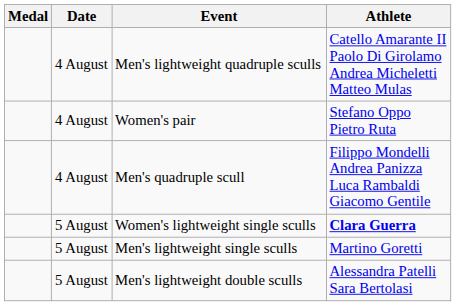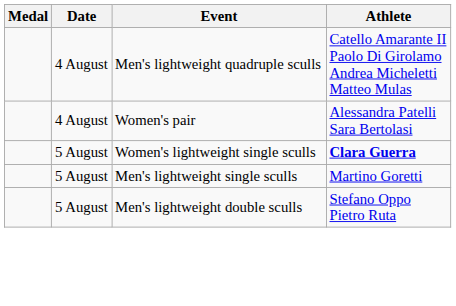Women's pair | Athlete: Stefano Oppo Pietro Ruta -> Alessandra Patelli Sara Bertolasi
- row: 4 August | Men's quadruple scull | Filippo Mondelli Andrea Panizza Luca Rambaldi Giacomo Gentile
Men's lightweight double sculls | Athlete: Alessandra Patelli Sara Bertolasi -> Stefano Oppo Pietro Ruta
